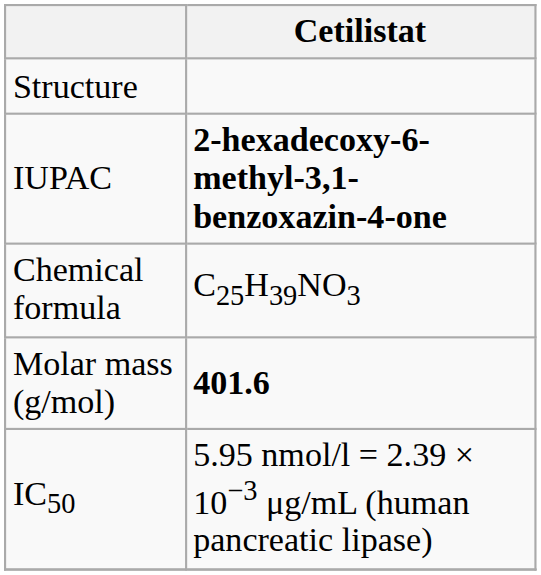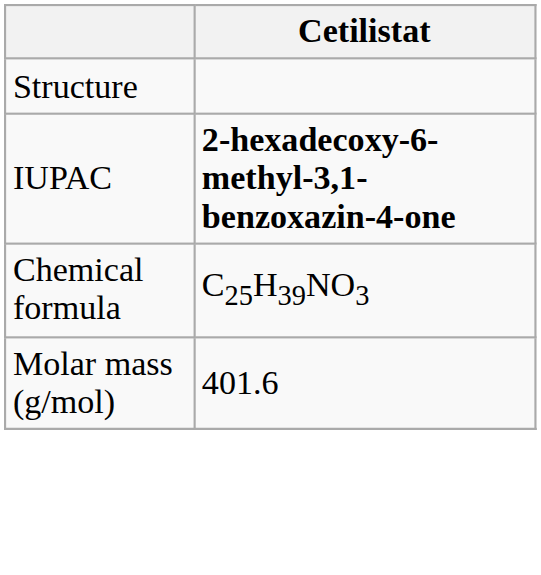Molar mass (g/mol) | Cetilistat: bold -> normal
- row: IC50 | 5.95 nmol/l = 2.39 × 10−3 μg/mL (human pancreatic lipase)
